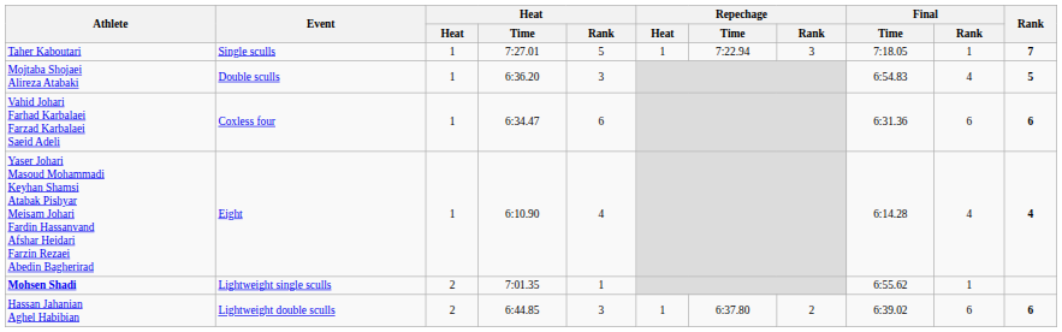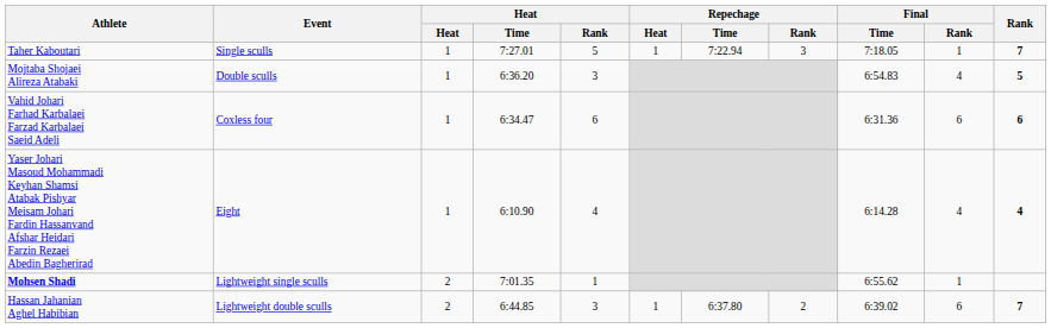Hassan Jahanian Aghel Habibian | Rank: 6 -> 7
